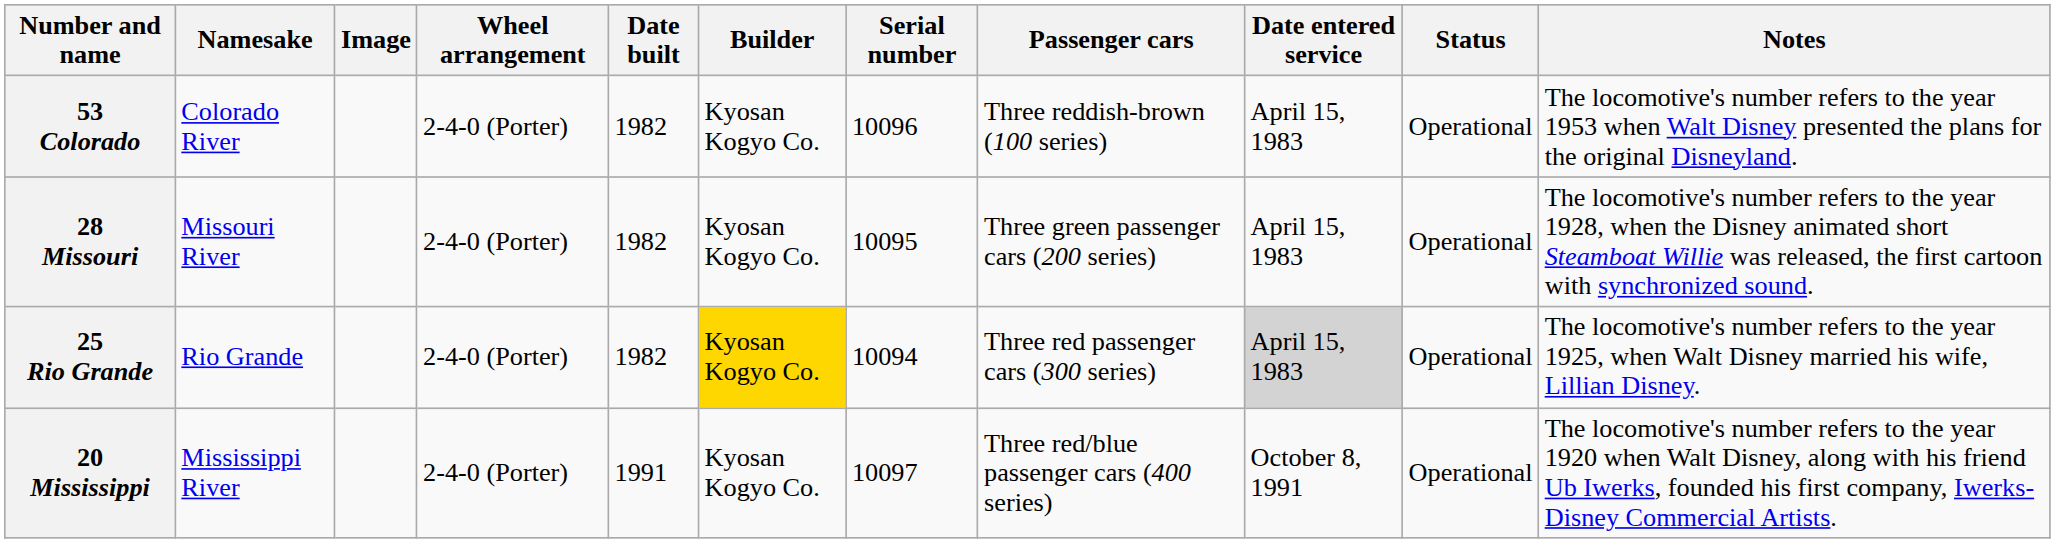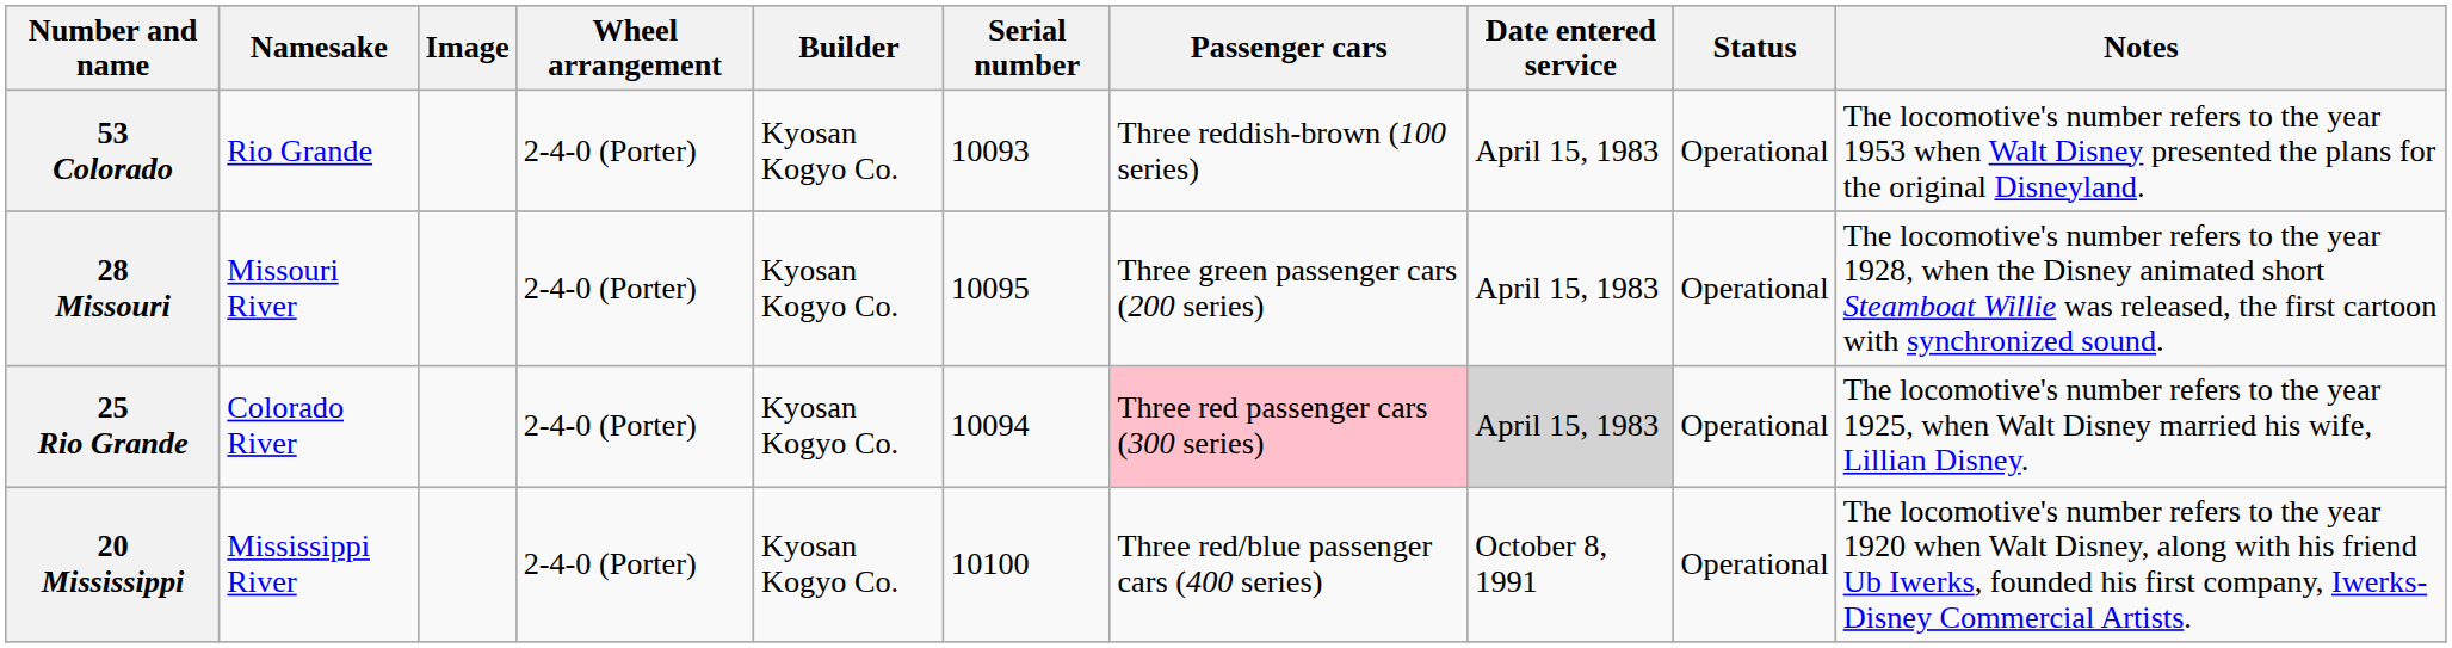- column: Date built | 1982 | 1982 | 1982 | 1991
53 Colorado | Namesake: Colorado River -> Rio Grande
53 Colorado | Serial number: 10096 -> 10093
25 Rio Grande | Namesake: Rio Grande -> Colorado River
25 Rio Grande | Builder: gold background -> no background
25 Rio Grande | Passenger cars: no background -> pink background
20 Mississippi | Serial number: 10097 -> 10100
